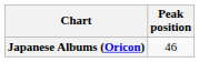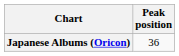Japanese Albums (Oricon) | Peak position: 46 -> 36
